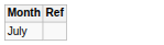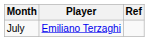+ column: Player | Emiliano Terzaghi
